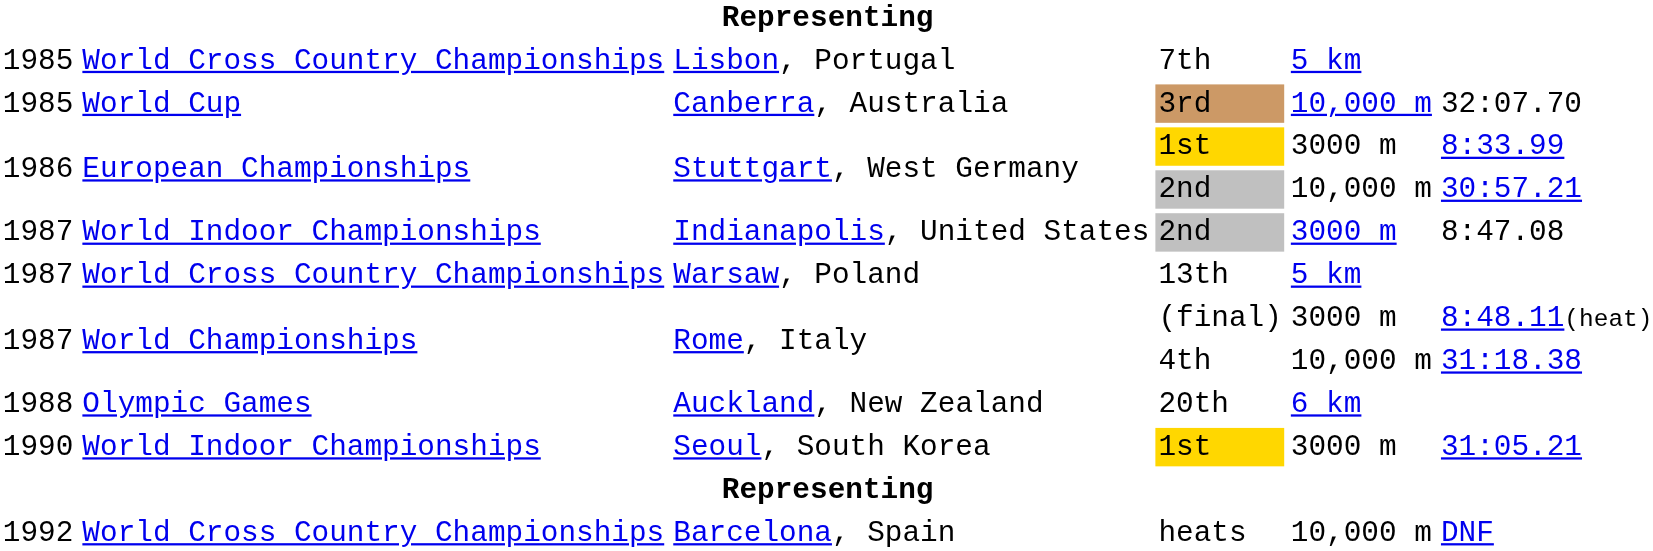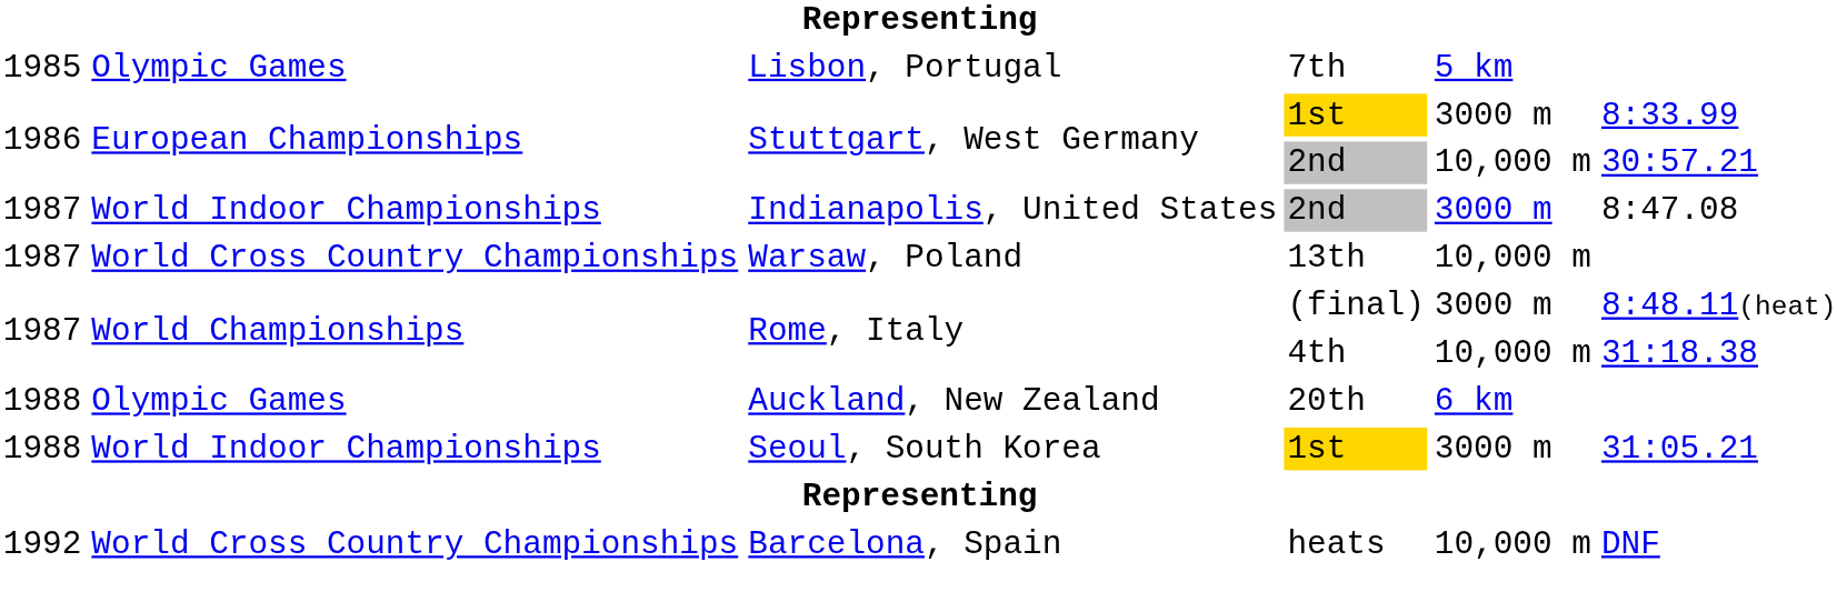Lisbon, Portugal | column 2: World Cross Country Championships -> Olympic Games
- row: 1985 | World Cup | Canberra, Australia | 3rd | 10,000 m | 32:07.70
Warsaw, Poland | column 5: 5 km -> 10,000 m
Seoul, South Korea | column 1: 1990 -> 1988
